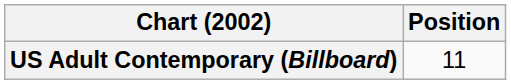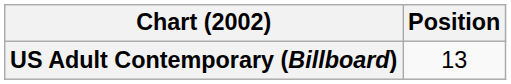US Adult Contemporary (Billboard) | Position: 11 -> 13
